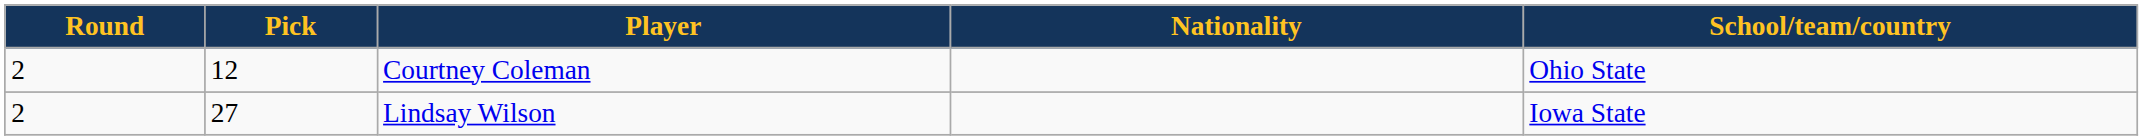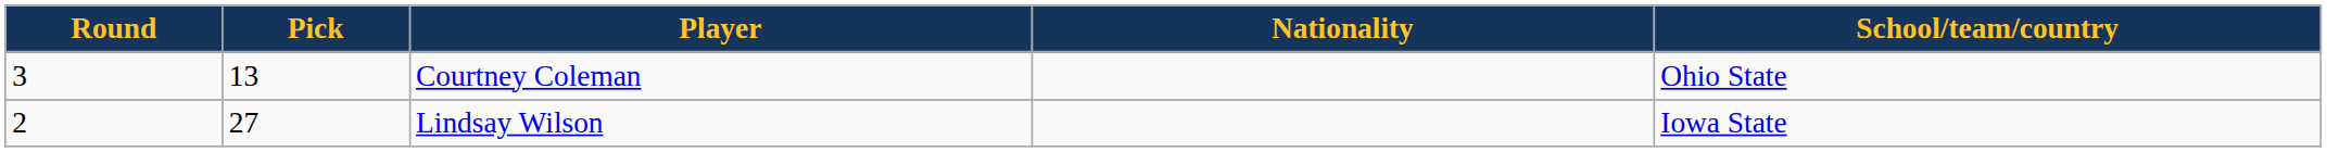Courtney Coleman | Round: 2 -> 3
Courtney Coleman | Pick: 12 -> 13
